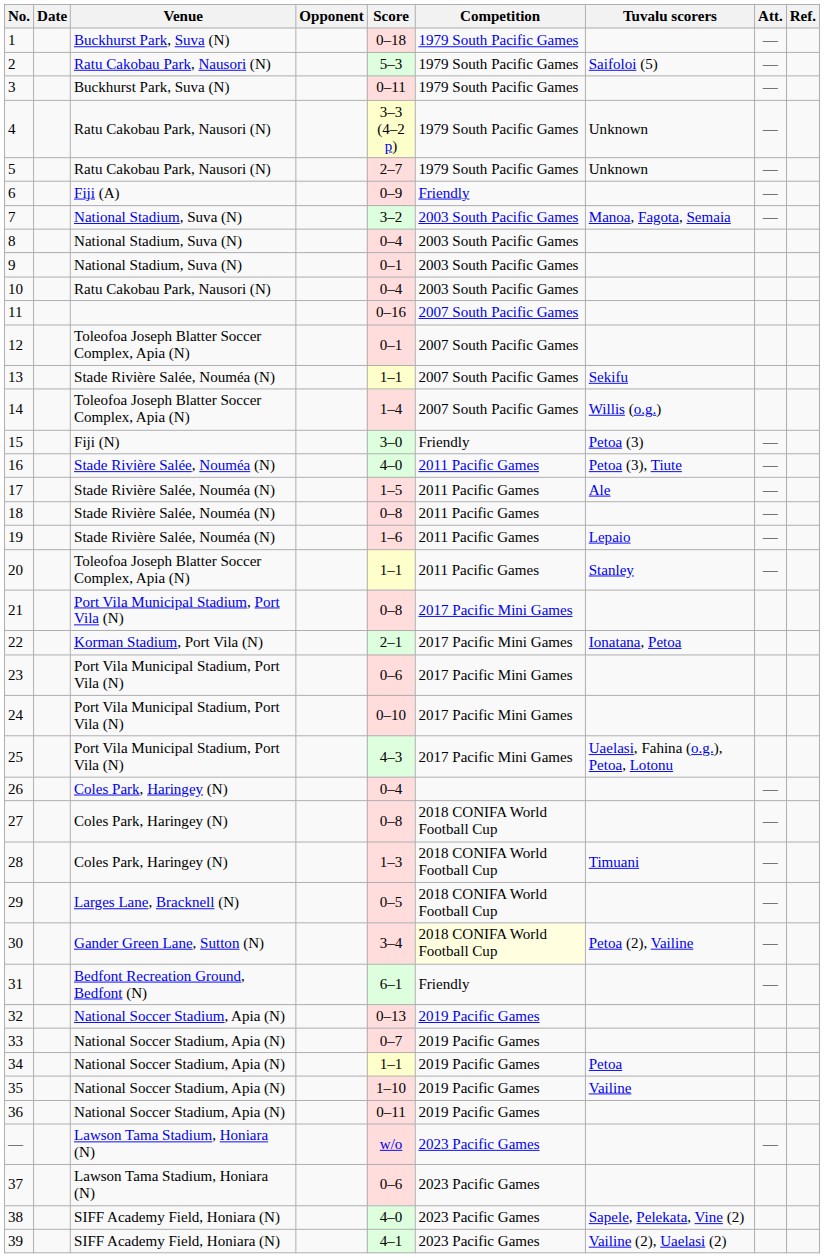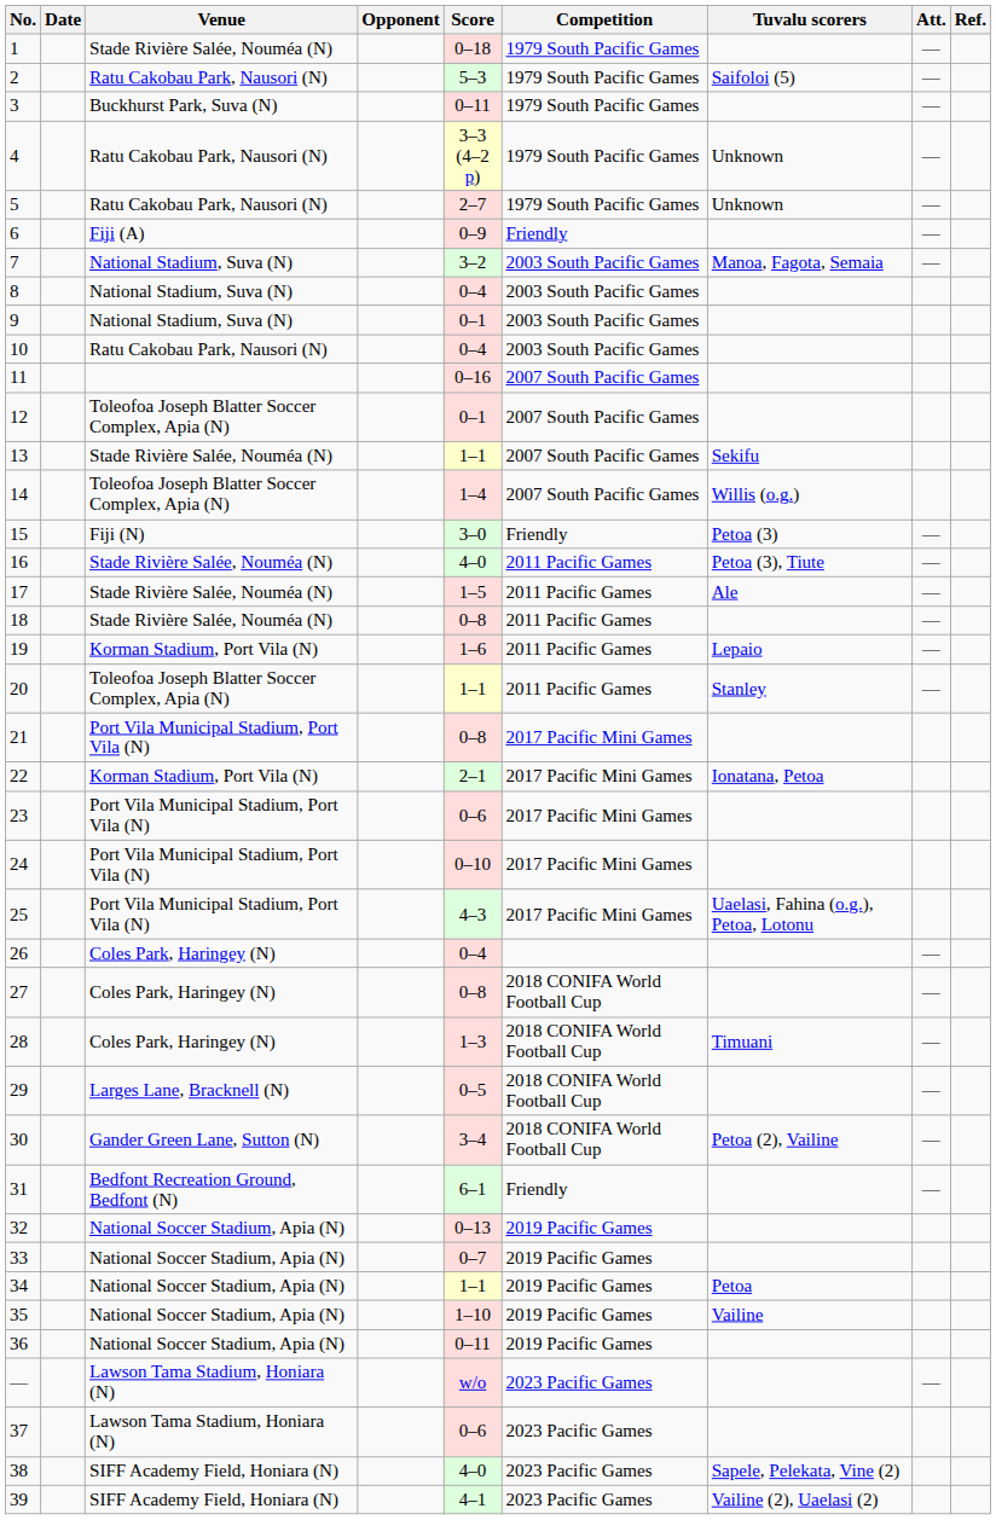1 | Venue: Buckhurst Park, Suva (N) -> Stade Rivière Salée, Nouméa (N)
19 | Venue: Stade Rivière Salée, Nouméa (N) -> Korman Stadium, Port Vila (N)
30 | Competition: lightyellow background -> no background
